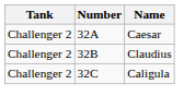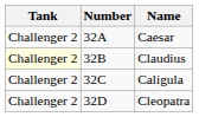Claudius | Tank: no background -> lightyellow background
+ row: Challenger 2 | 32D | Cleopatra
